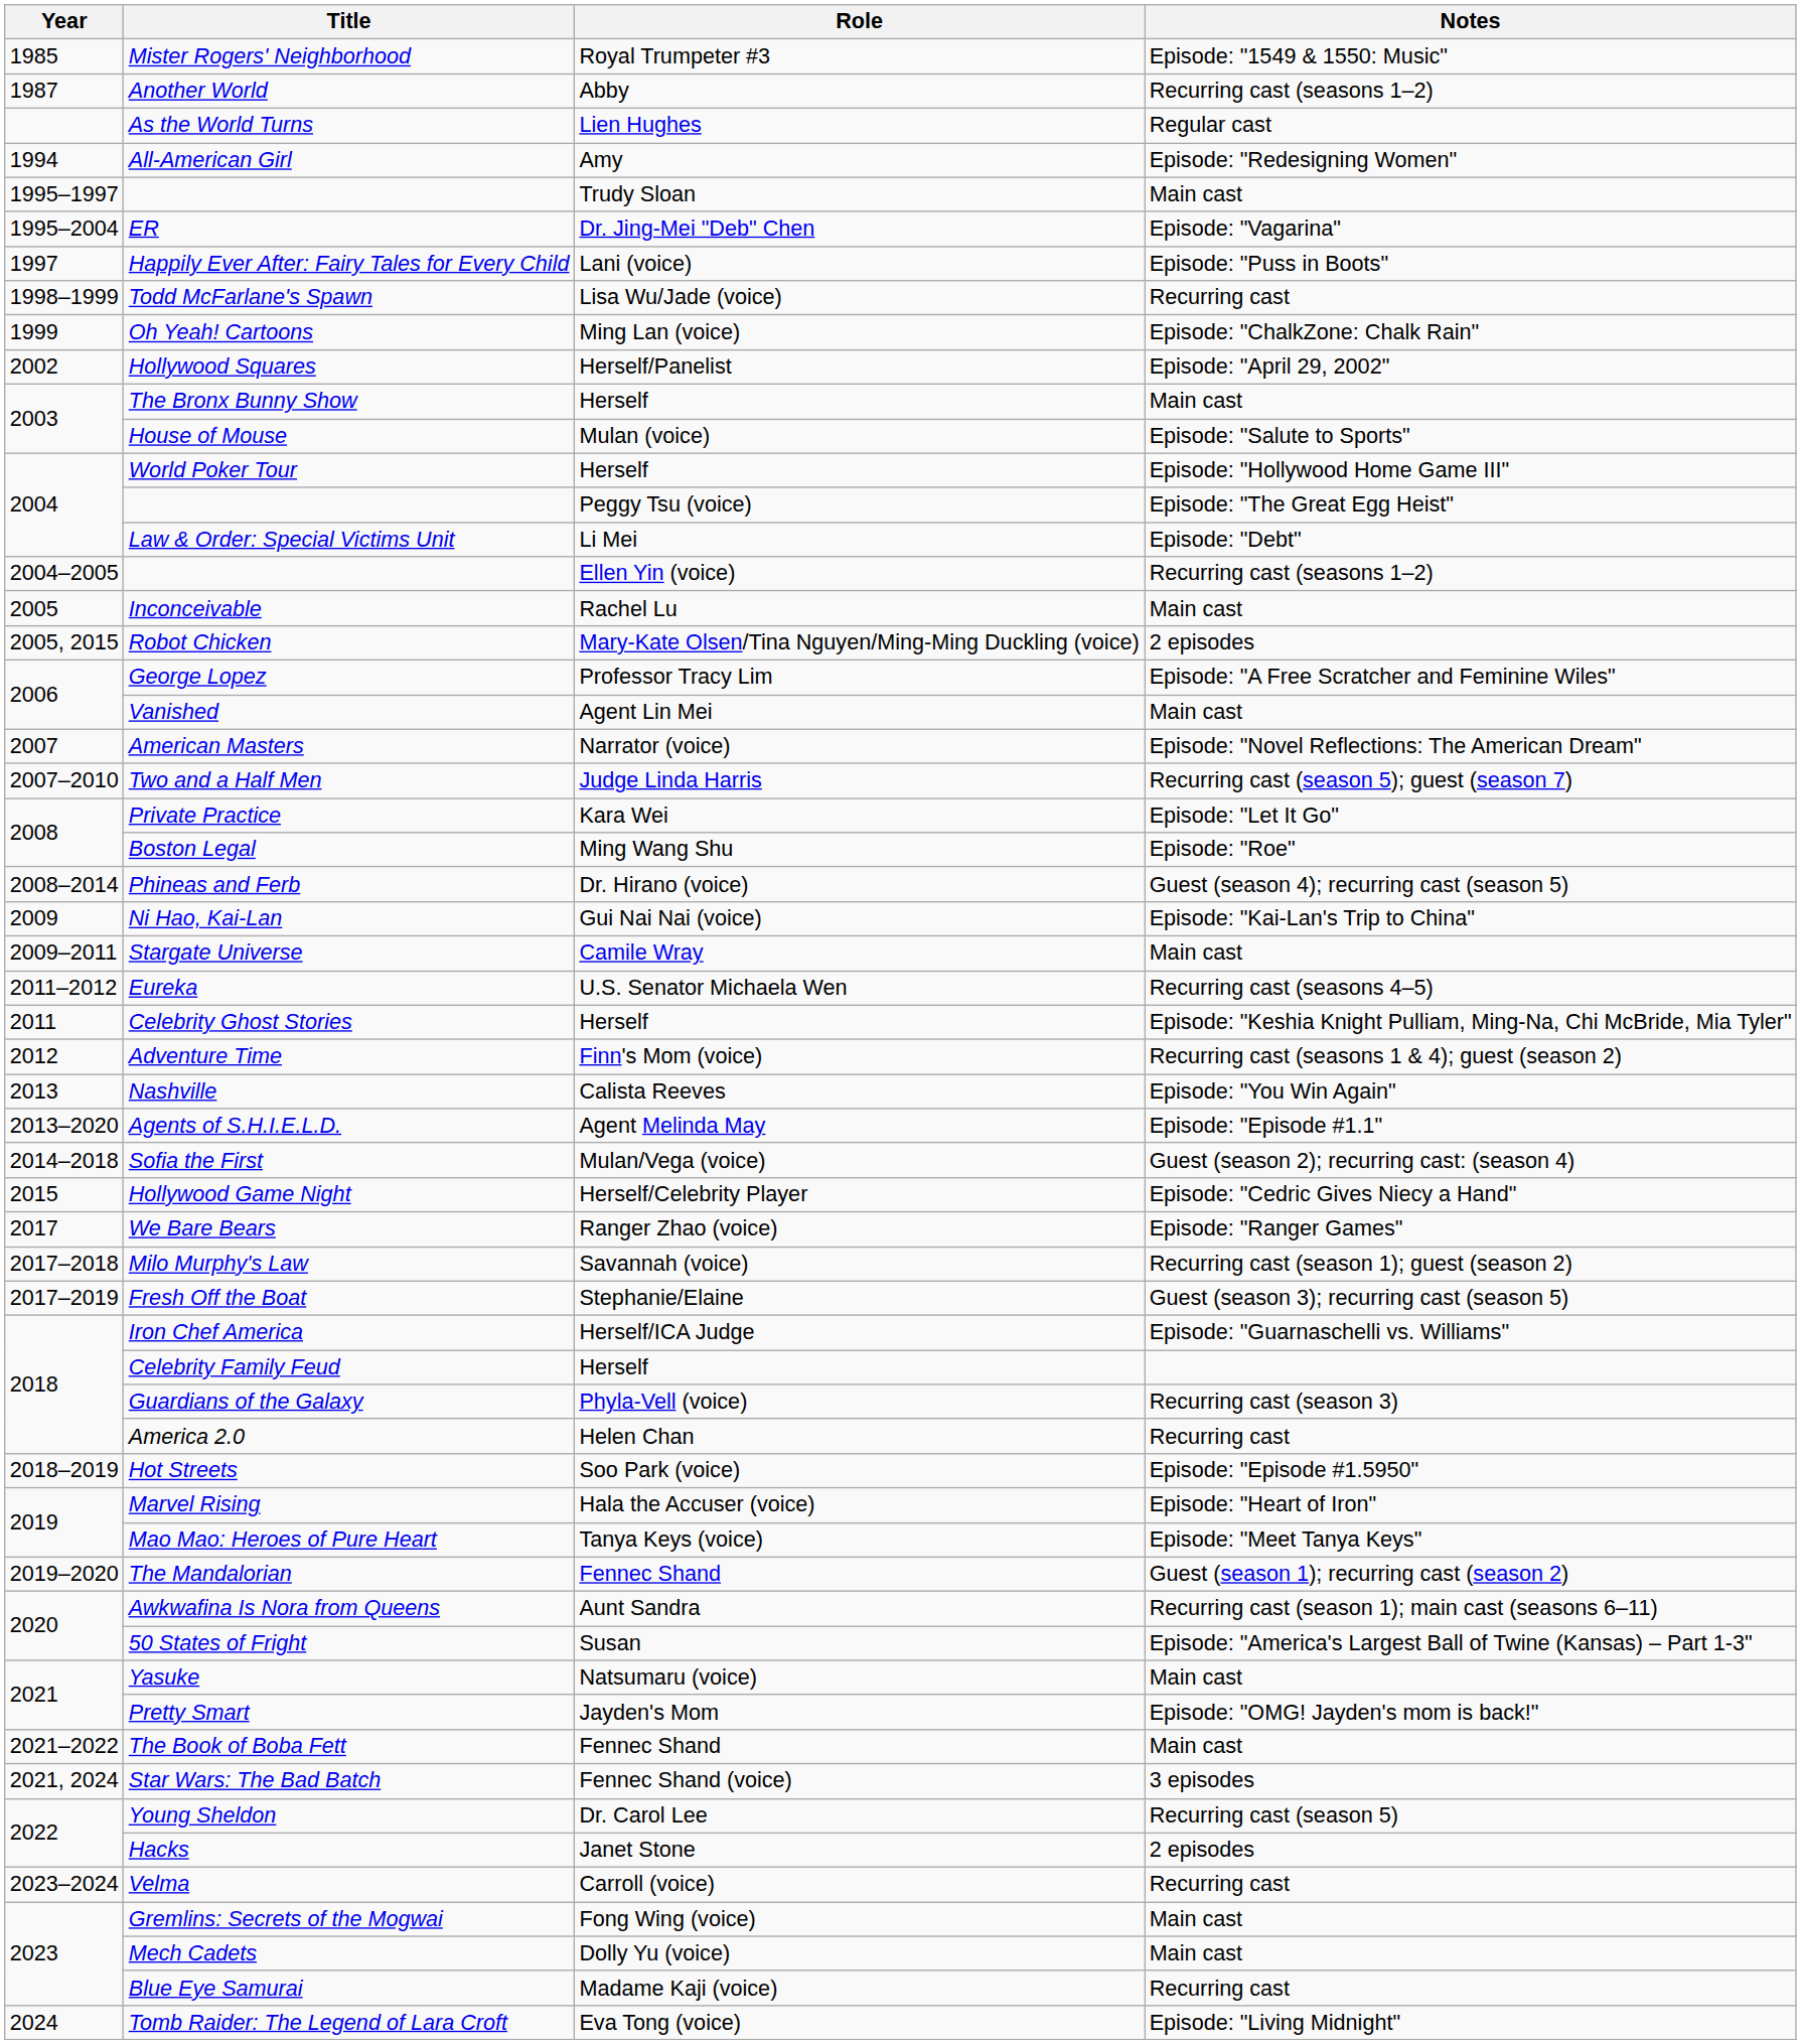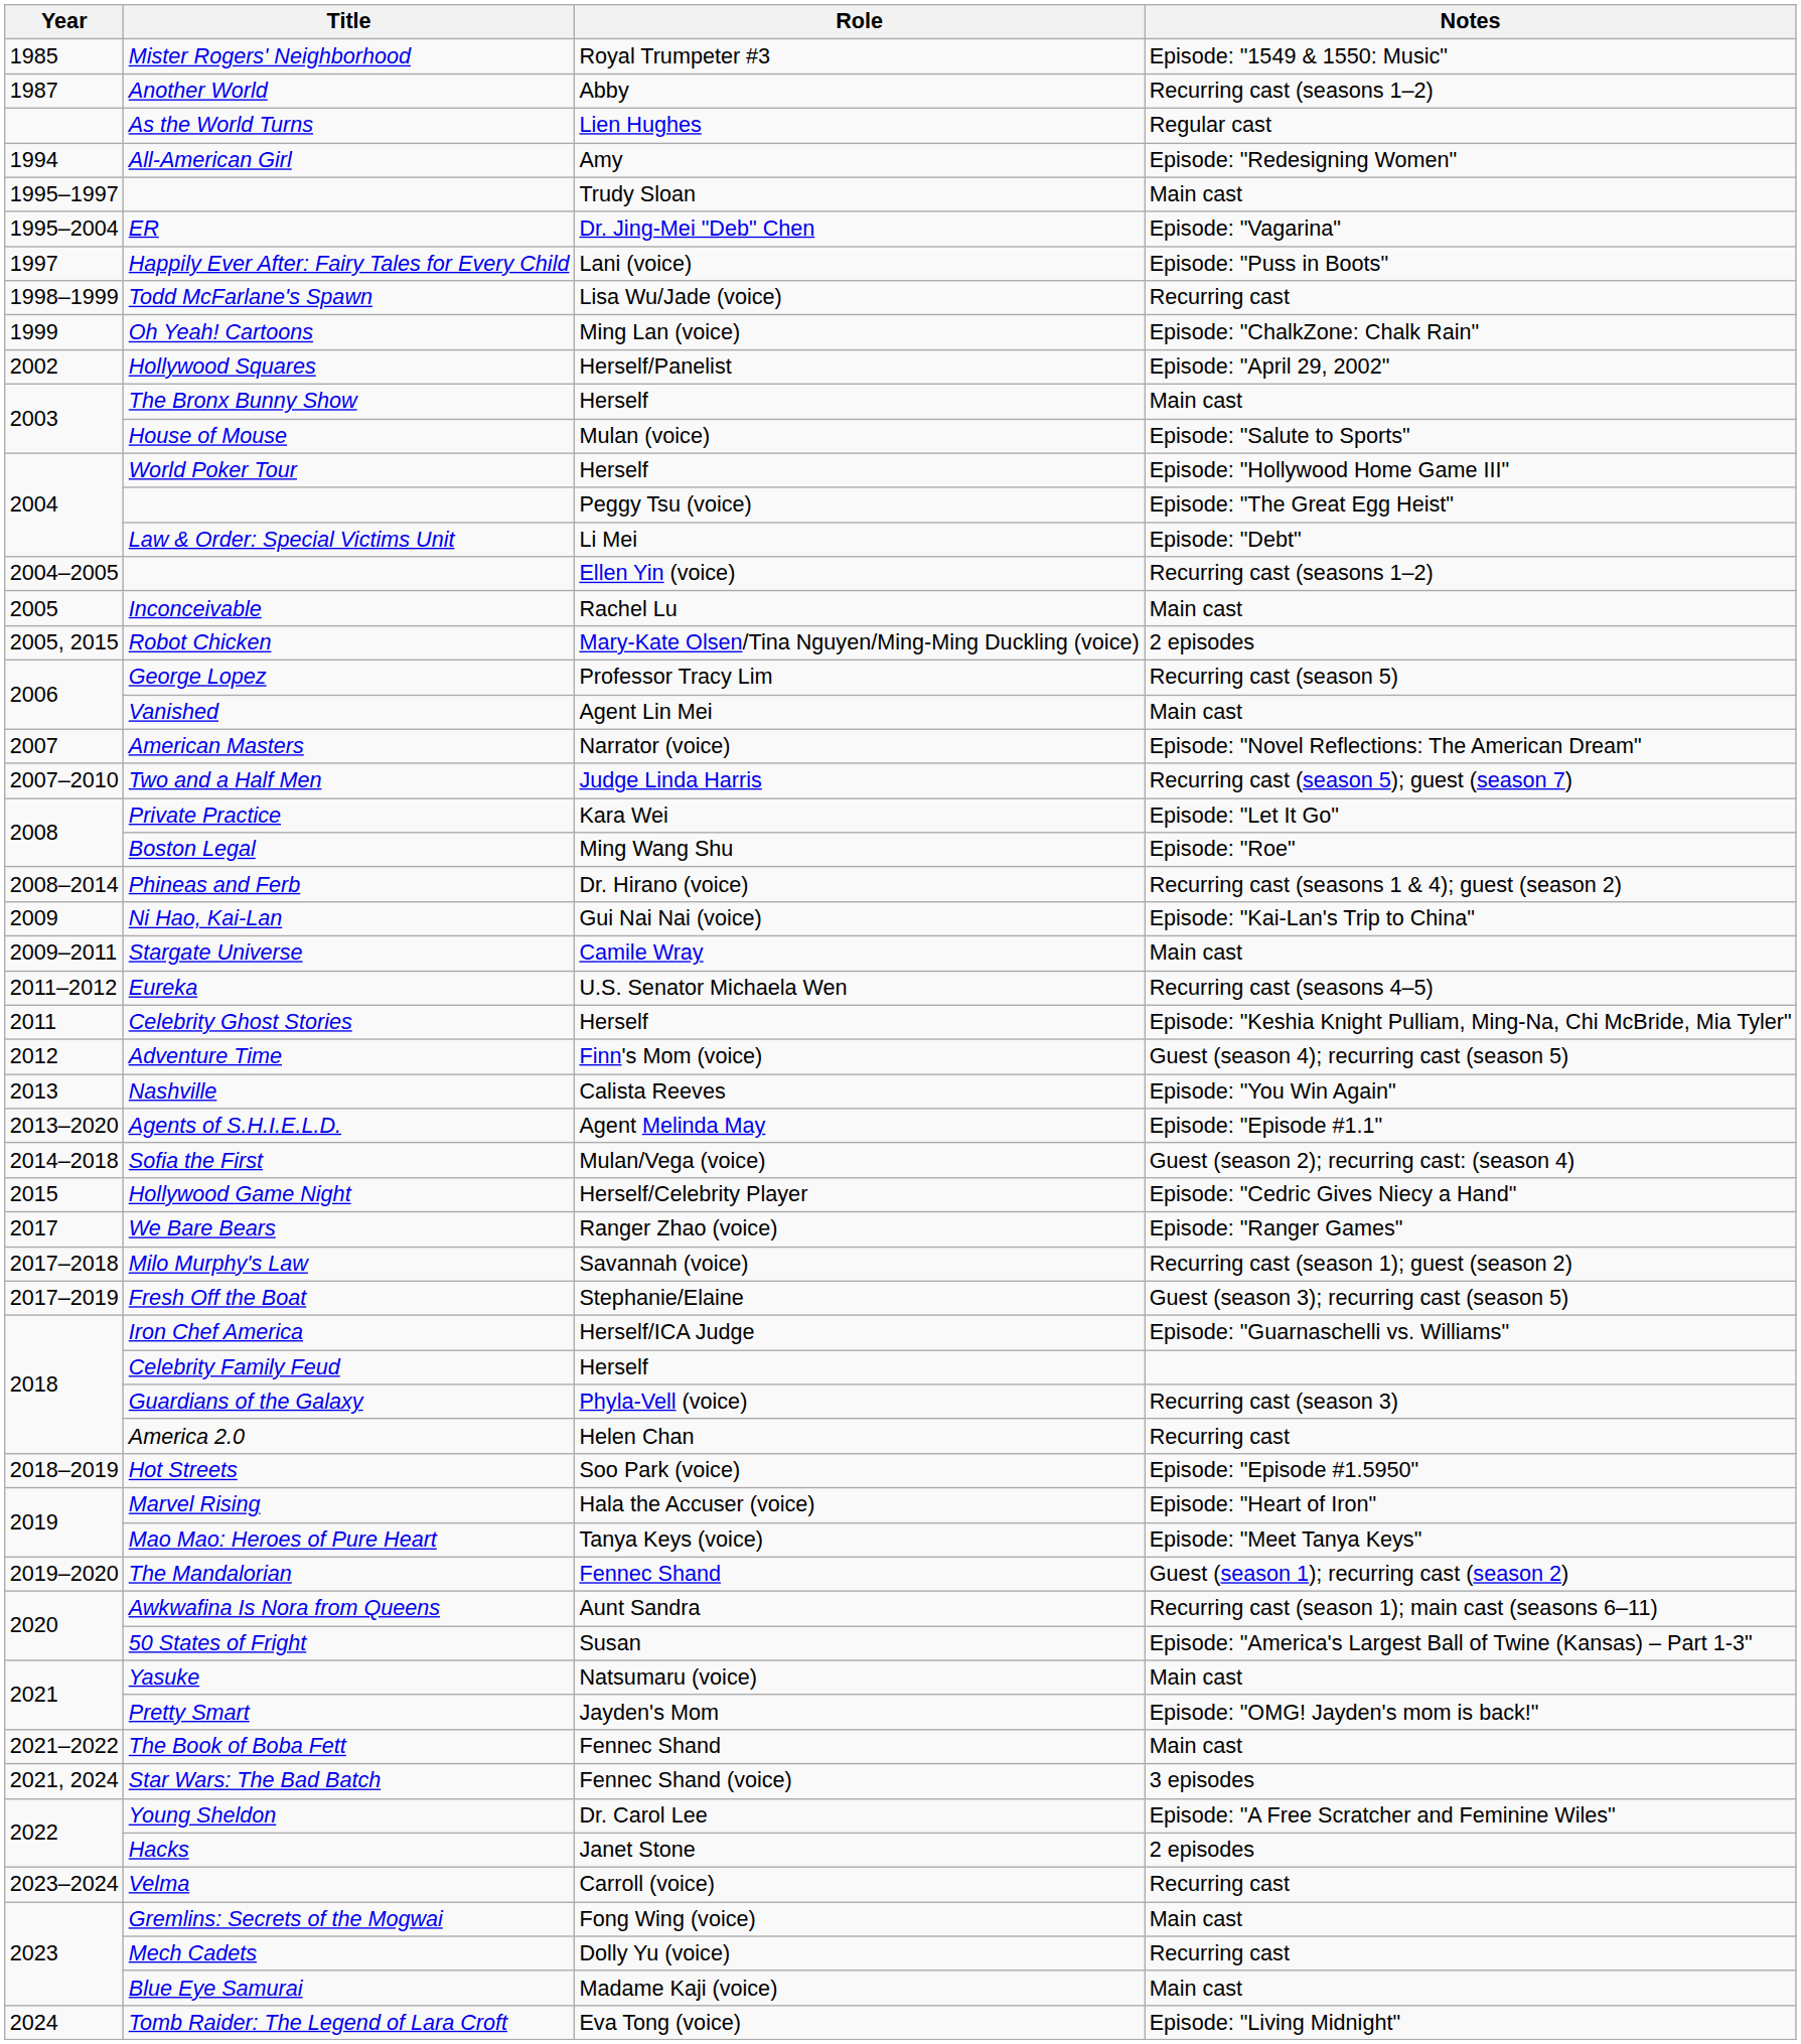George Lopez | Notes: Episode: "A Free Scratcher and Feminine Wiles" -> Recurring cast (season 5)
Phineas and Ferb | Notes: Guest (season 4); recurring cast (season 5) -> Recurring cast (seasons 1 & 4); guest (season 2)
Adventure Time | Notes: Recurring cast (seasons 1 & 4); guest (season 2) -> Guest (season 4); recurring cast (season 5)
Young Sheldon | Notes: Recurring cast (season 5) -> Episode: "A Free Scratcher and Feminine Wiles"
Mech Cadets | Notes: Main cast -> Recurring cast
Blue Eye Samurai | Notes: Recurring cast -> Main cast
